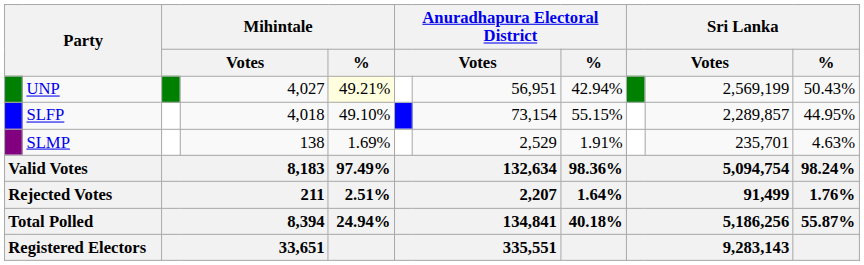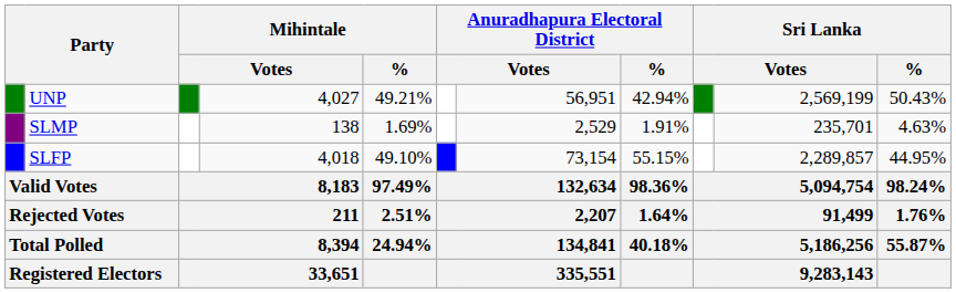UNP | Mihintale / %: lightyellow background -> no background
rows swapped: SLFP <-> SLMP
